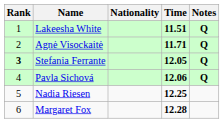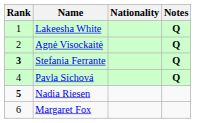- column: Time | 11.51 | 11.71 | 12.05 | 12.06 | 12.25 | 12.28
Nadia Riesen | Rank: normal -> bold
